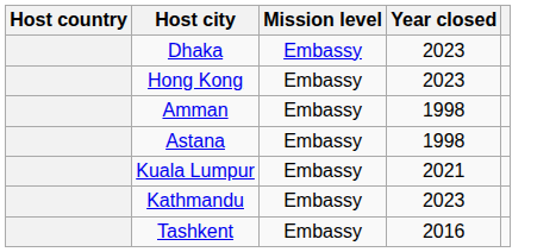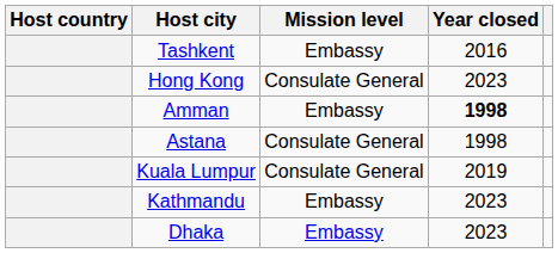rows swapped: Dhaka <-> Tashkent
Hong Kong | Mission level: Embassy -> Consulate General
Amman | Year closed: normal -> bold
Astana | Mission level: Embassy -> Consulate General
Kuala Lumpur | Mission level: Embassy -> Consulate General
Kuala Lumpur | Year closed: 2021 -> 2019
